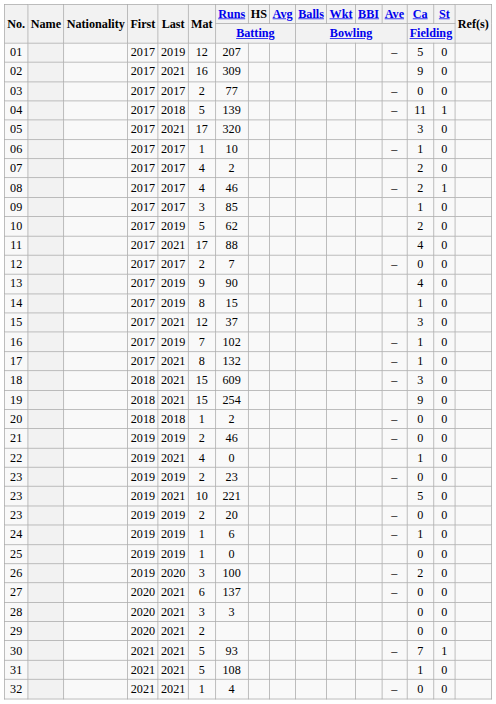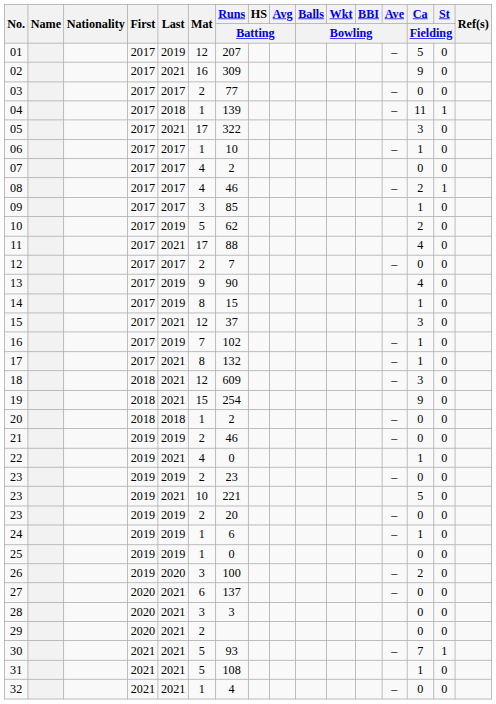04 | Mat: 5 -> 1
05 | Runs / Batting: 320 -> 322
07 | Ca / Fielding: 2 -> 0
18 | Mat: 15 -> 12
